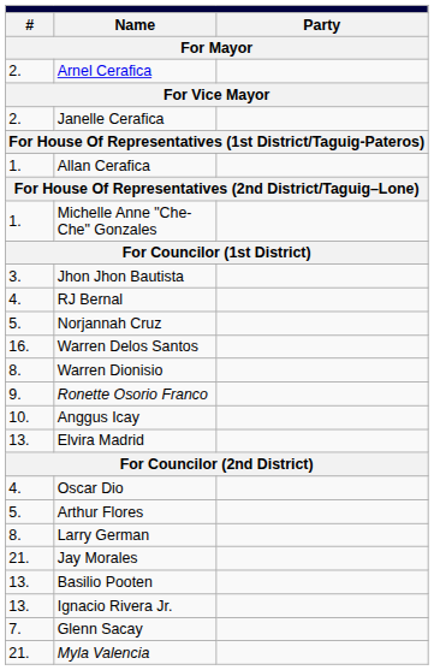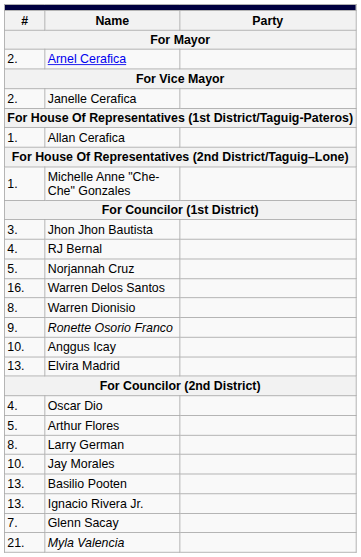Jay Morales | column 1: 21. -> 10.
